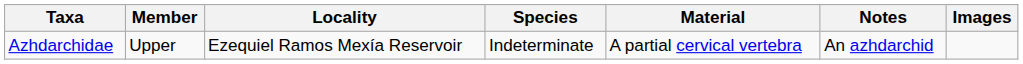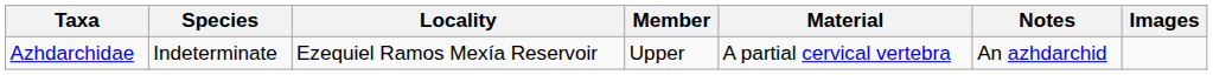columns swapped: Species <-> Member
